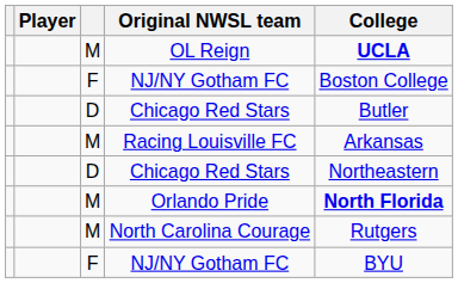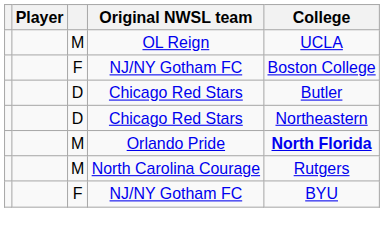OL Reign | College: bold -> normal
- row: M | Racing Louisville FC | Arkansas
